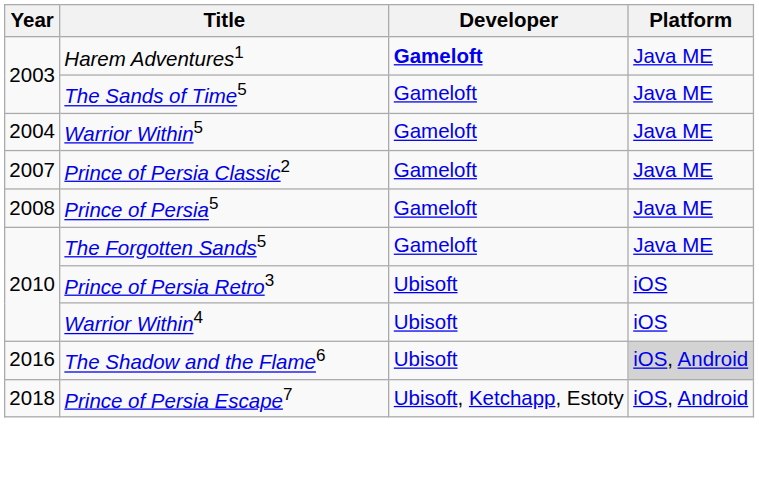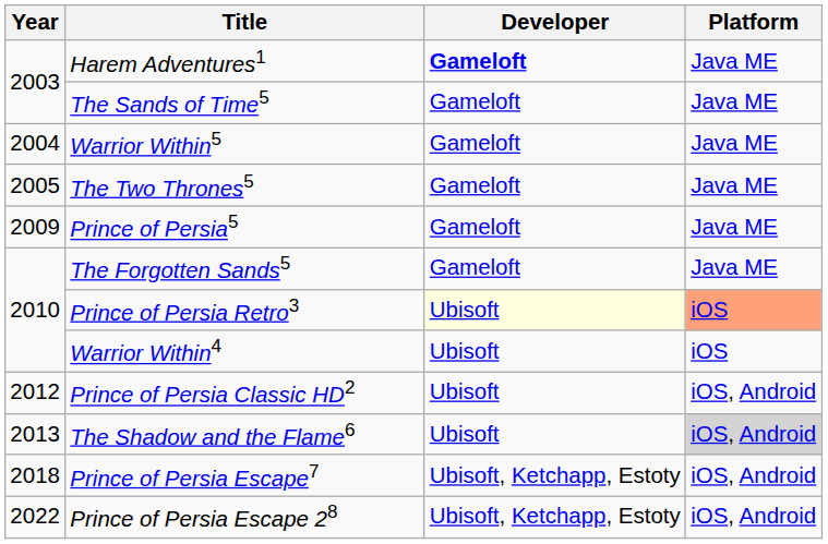+ row: 2005 | The Two Thrones5 | Gameloft | Java ME
- row: 2007 | Prince of Persia Classic2 | Gameloft | Java ME
Prince of Persia5 | Year: 2008 -> 2009
Prince of Persia Retro3 | Developer: no background -> lightyellow background
Prince of Persia Retro3 | Platform: no background -> lightsalmon background
+ row: 2012 | Prince of Persia Classic HD2 | Ubisoft | iOS, Android
The Shadow and the Flame6 | Year: 2016 -> 2013
+ row: 2022 | Prince of Persia Escape 28 | Ubisoft, Ketchapp, Estoty | iOS, Android
